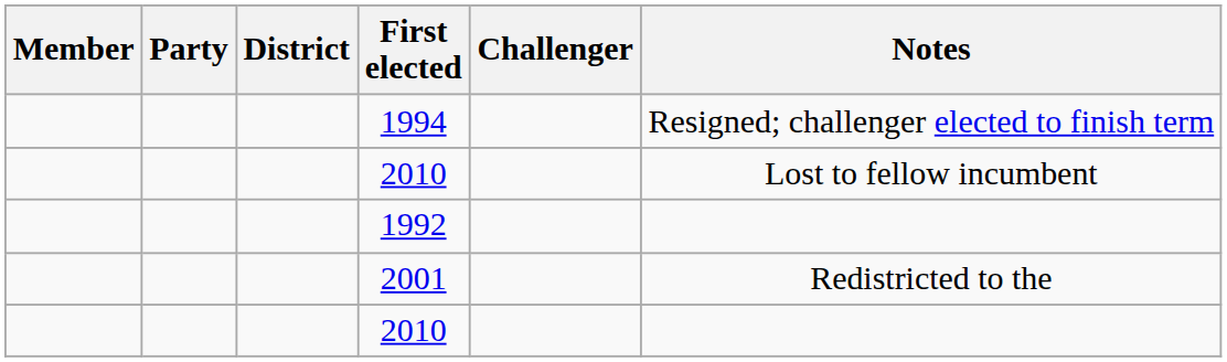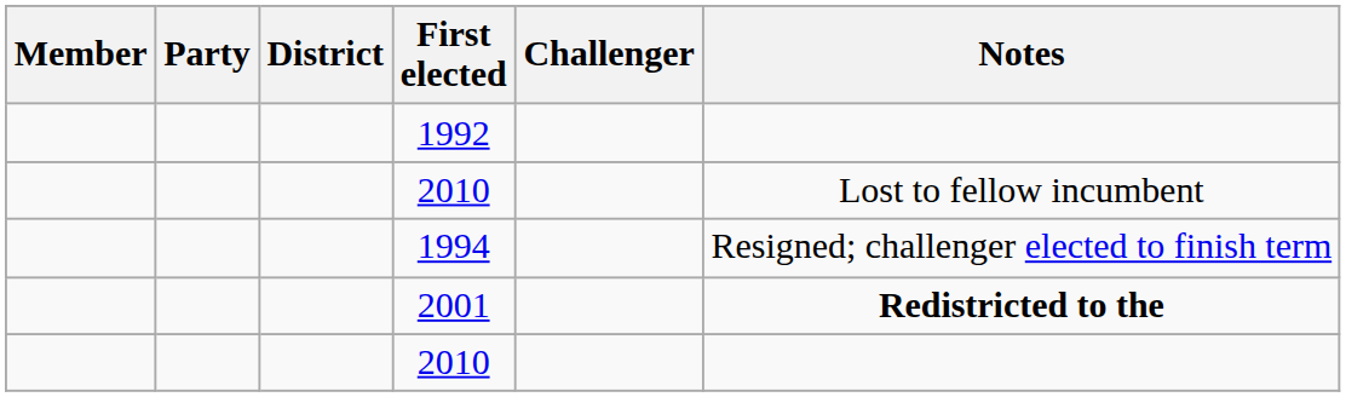rows swapped: 1992 <-> 1994
2001 | Notes: normal -> bold
